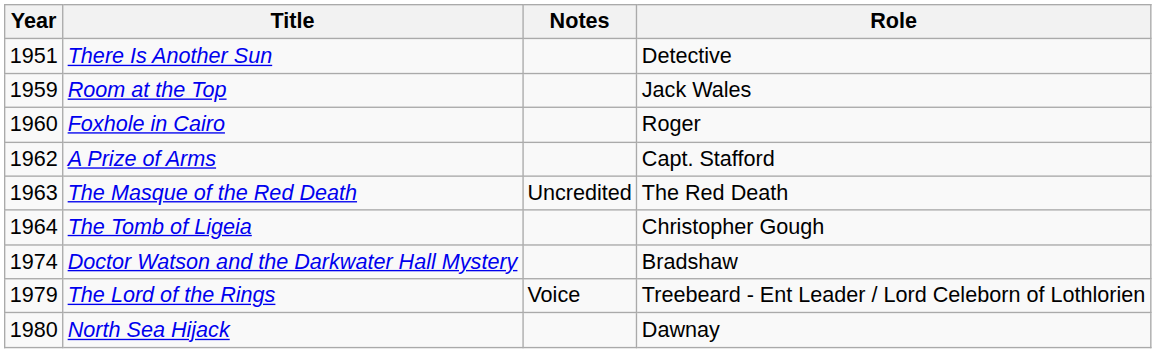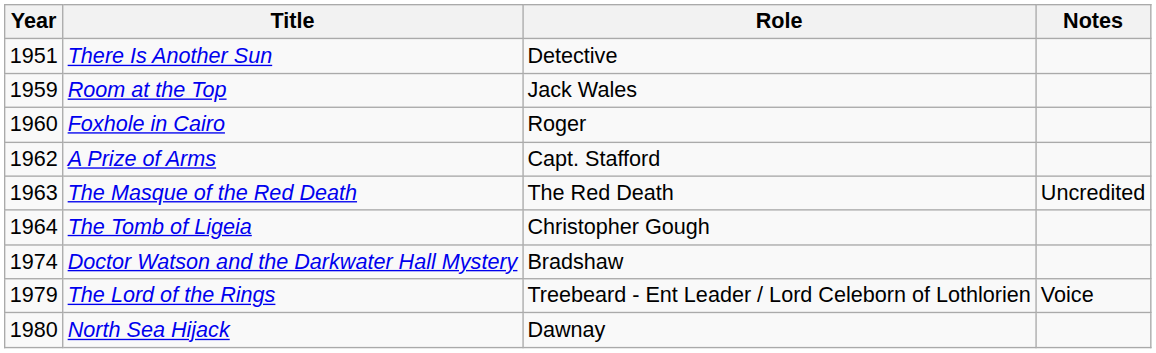columns swapped: Role <-> Notes
